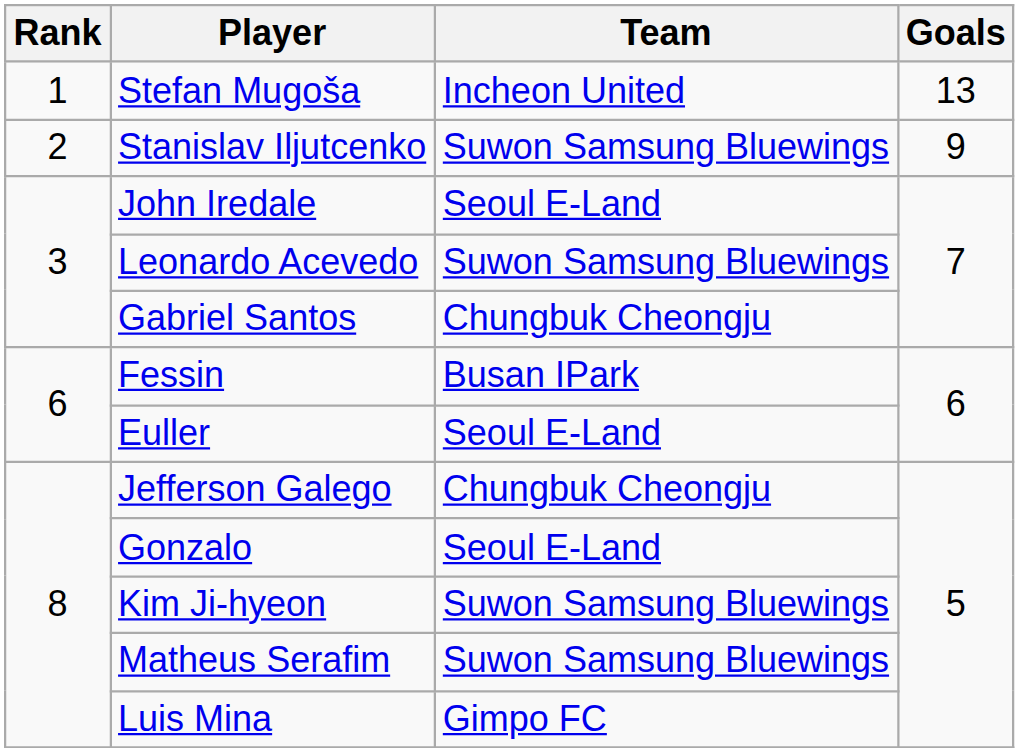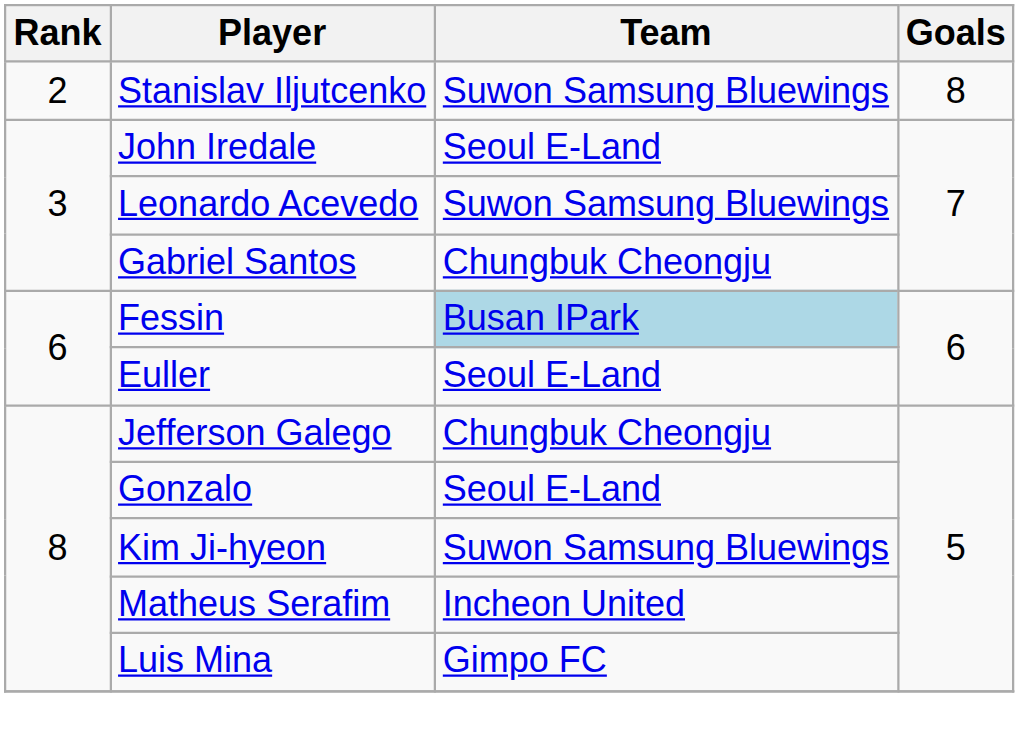- row: 1 | Stefan Mugoša | Incheon United | 13
Stanislav Iljutcenko | Goals: 9 -> 8
Fessin | Team: no background -> lightblue background
Matheus Serafim | Team: Suwon Samsung Bluewings -> Incheon United
